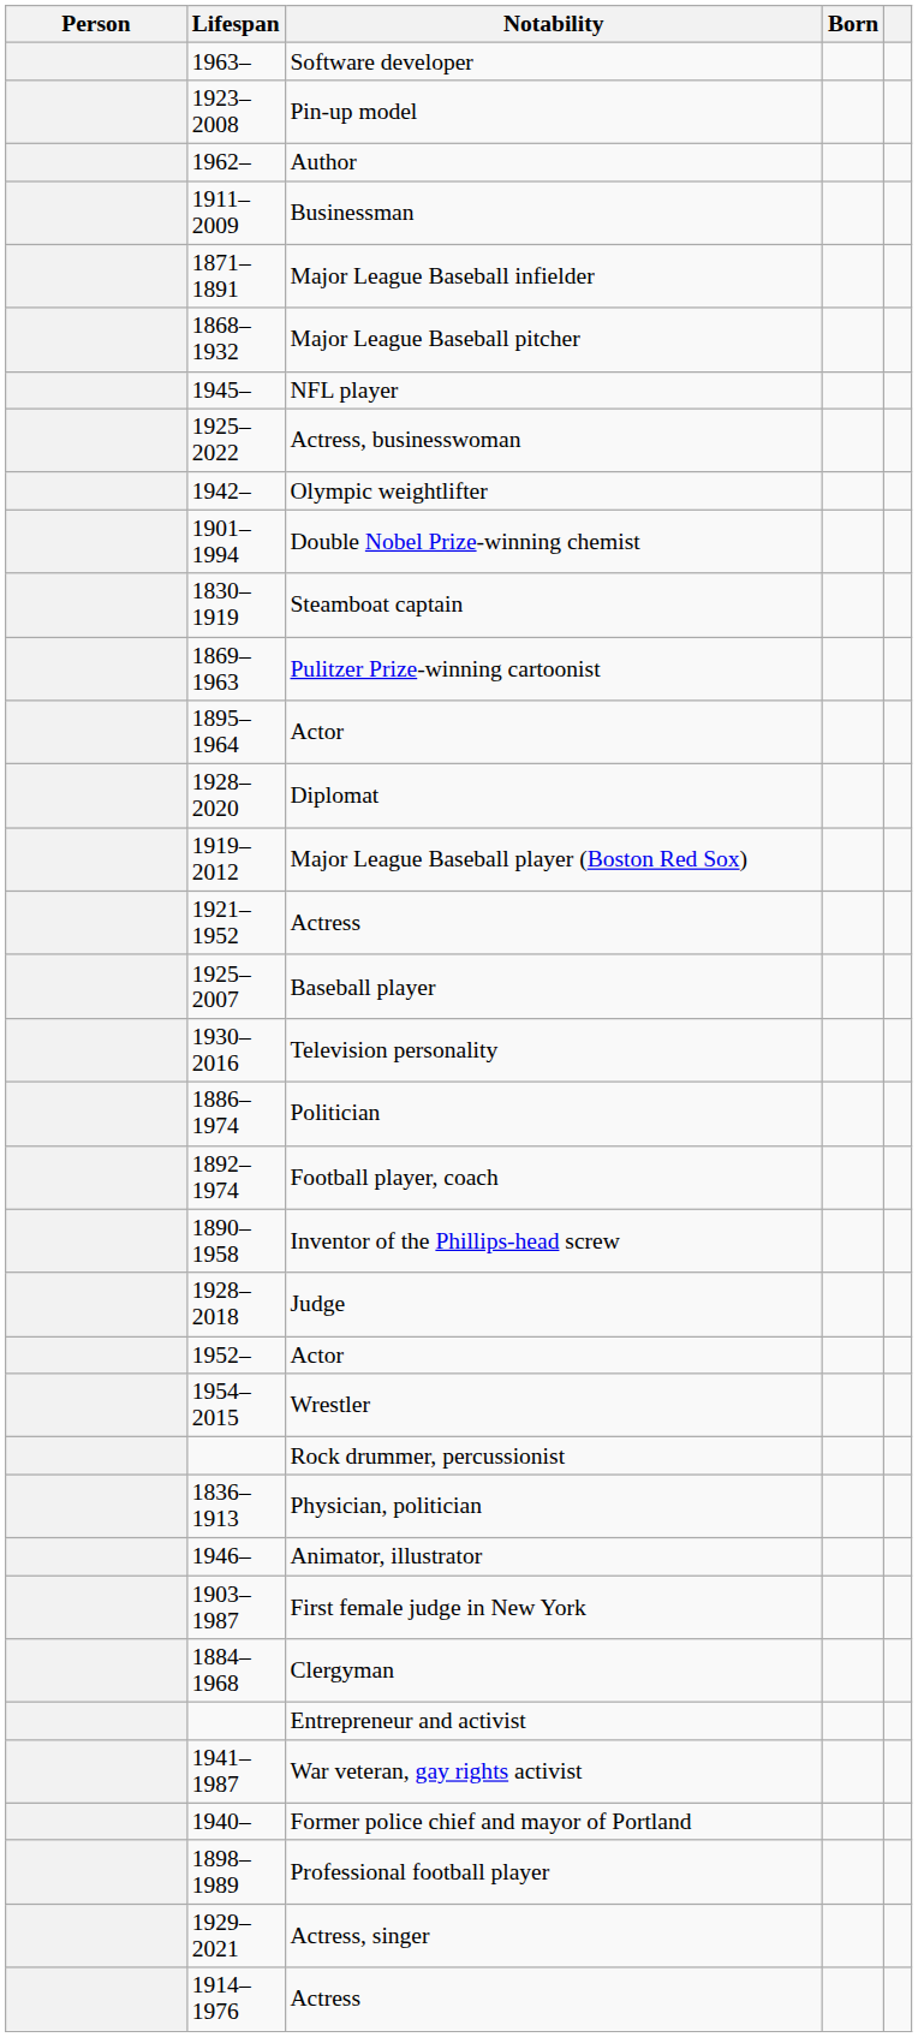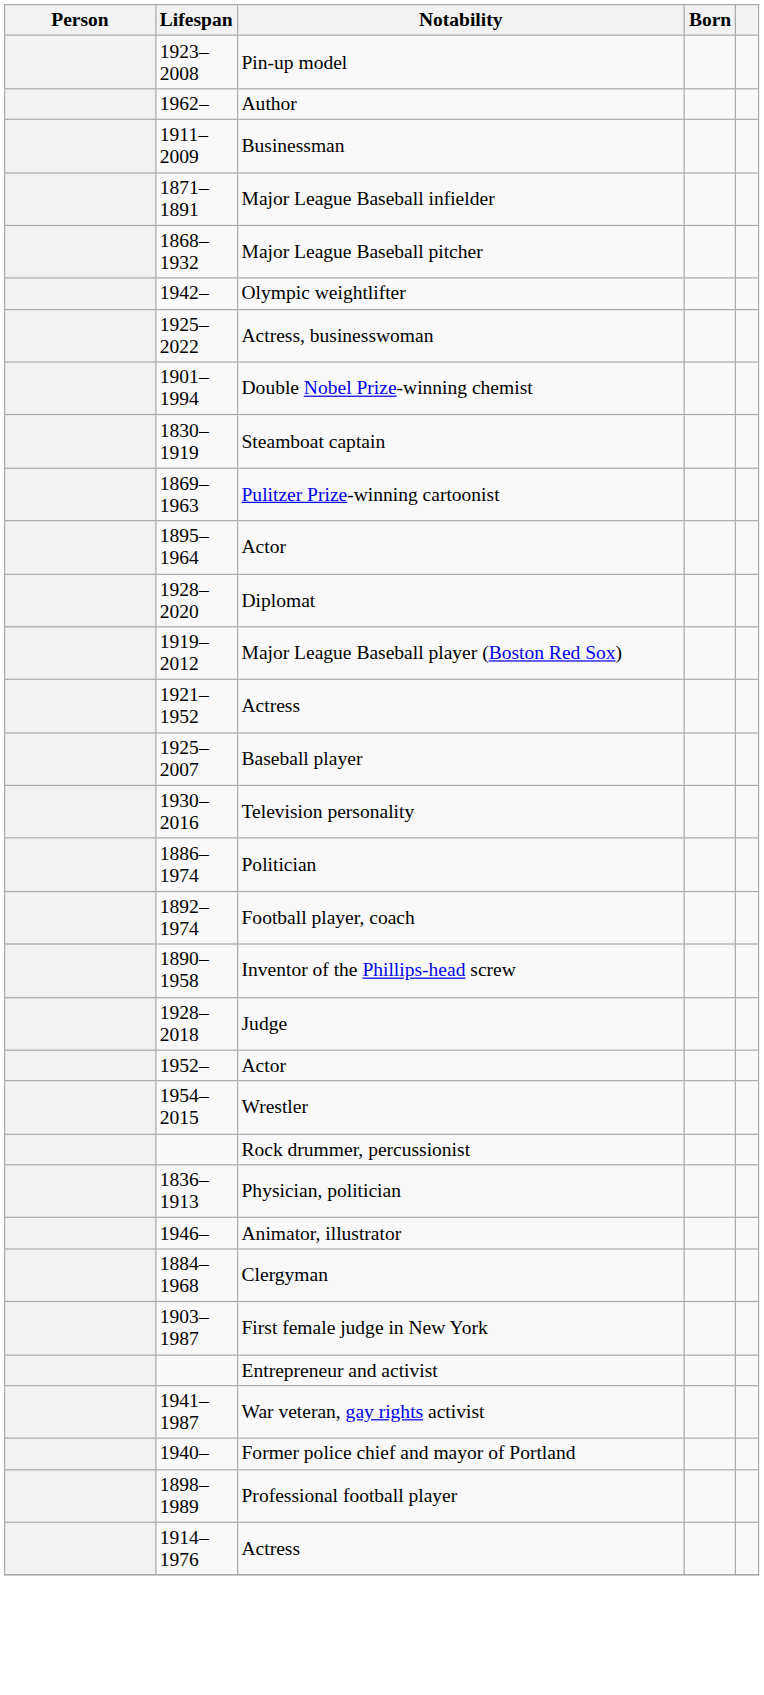- row: 1963– | Software developer
- row: 1945– | NFL player
rows swapped: Olympic weightlifter <-> Actress, businesswoman
rows swapped: First female judge in New York <-> Clergyman
- row: 1929–2021 | Actress, singer
